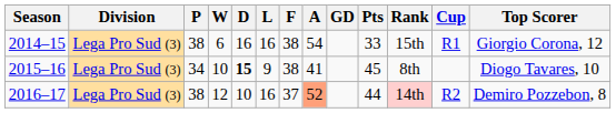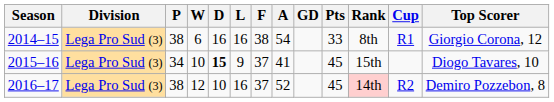2014–15 | Rank: 15th -> 8th
2015–16 | F: 38 -> 37
2015–16 | Rank: 8th -> 15th
2016–17 | A: lightsalmon background -> no background
2016–17 | Pts: 44 -> 45
